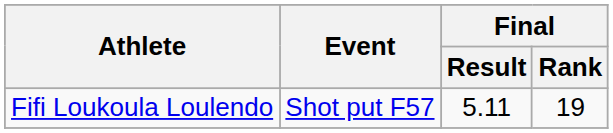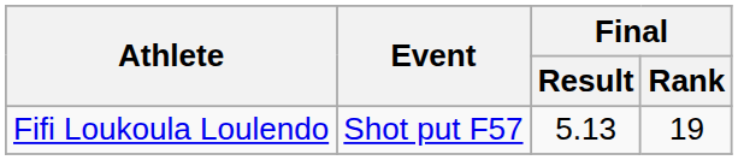Fifi Loukoula Loulendo | Final / Result: 5.11 -> 5.13
